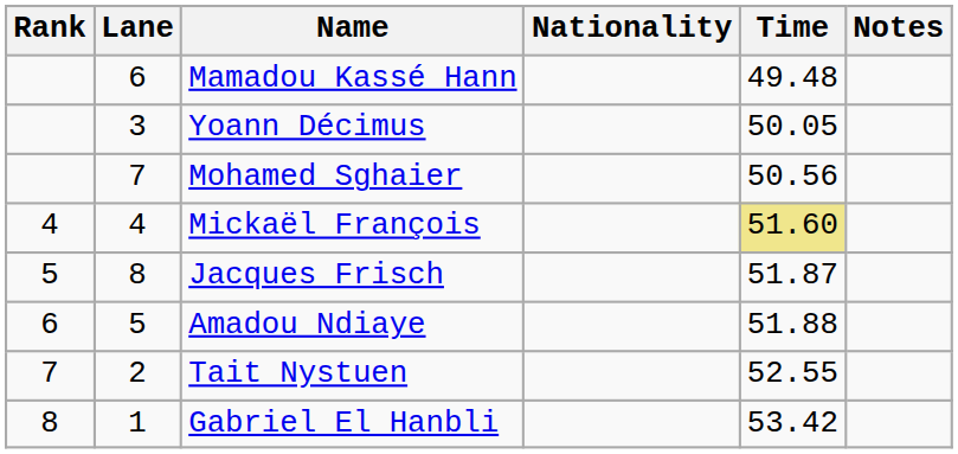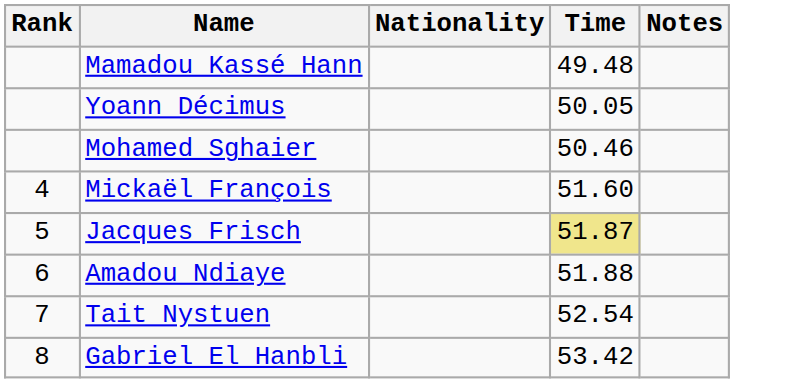- column: Lane | 6 | 3 | 7 | 4 | 8 | 5 | 2 | 1
Mohamed Sghaier | Time: 50.56 -> 50.46
Mickaël François | Time: khaki background -> no background
Jacques Frisch | Time: no background -> khaki background
Tait Nystuen | Time: 52.55 -> 52.54
